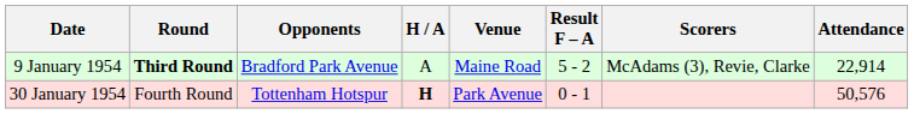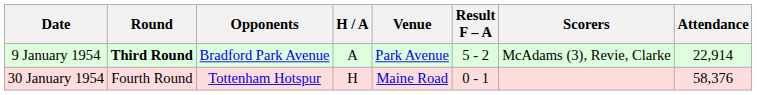9 January 1954 | Venue: Maine Road -> Park Avenue
30 January 1954 | H / A: bold -> normal
30 January 1954 | Venue: Park Avenue -> Maine Road
30 January 1954 | Attendance: 50,576 -> 58,376
